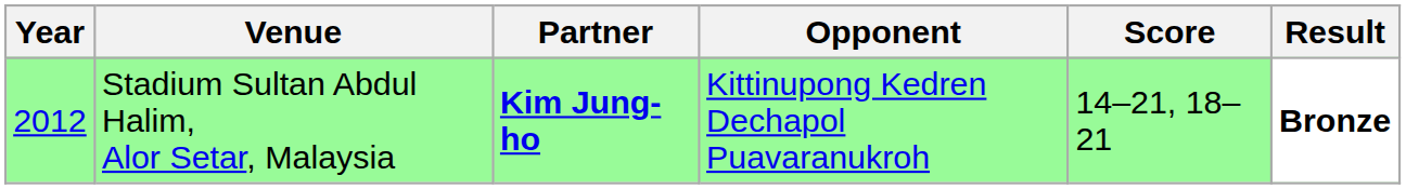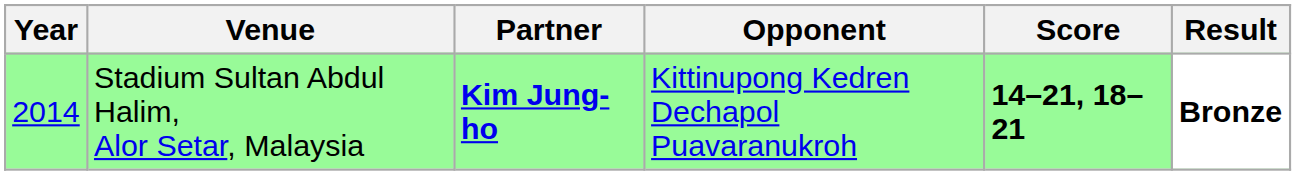Stadium Sultan Abdul Halim, Alor Setar, Malaysia | Year: 2012 -> 2014
Stadium Sultan Abdul Halim, Alor Setar, Malaysia | Score: normal -> bold
